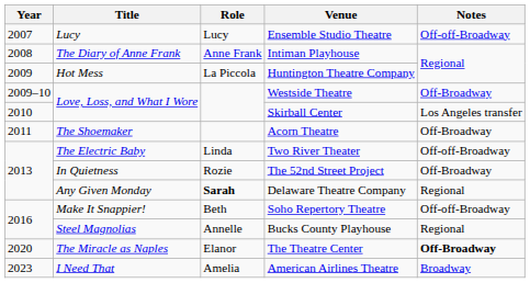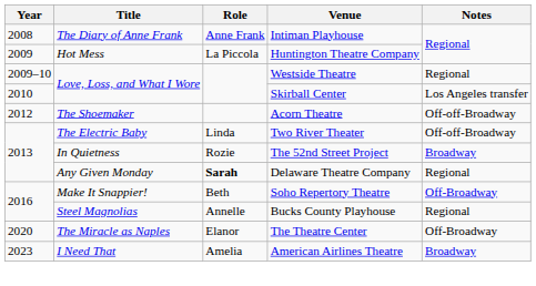- row: 2007 | Lucy | Lucy | Ensemble Studio Theatre | Off-off-Broadway
Westside Theatre | Notes: Off-Broadway -> Regional
Acorn Theatre | Year: 2011 -> 2012
Acorn Theatre | Notes: Off-Broadway -> Off-off-Broadway
The 52nd Street Project | Notes: Off-Broadway -> Broadway
Soho Repertory Theatre | Notes: Off-off-Broadway -> Off-Broadway
The Theatre Center | Notes: bold -> normal
